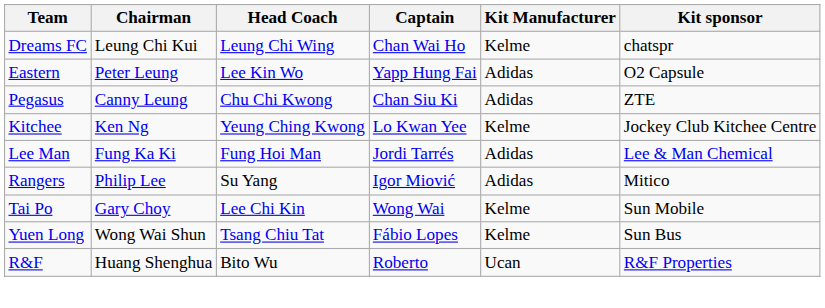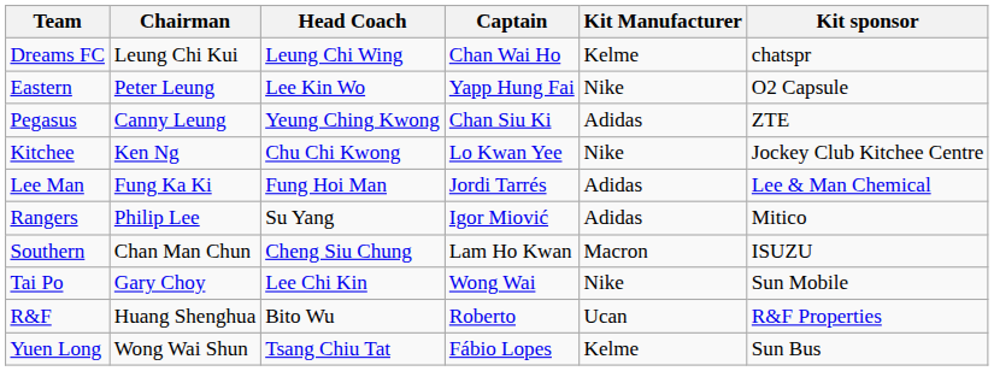Eastern | Kit Manufacturer: Adidas -> Nike
Pegasus | Head Coach: Chu Chi Kwong -> Yeung Ching Kwong
Kitchee | Head Coach: Yeung Ching Kwong -> Chu Chi Kwong
Kitchee | Kit Manufacturer: Kelme -> Nike
+ row: Southern | Chan Man Chun | Cheng Siu Chung | Lam Ho Kwan | Macron | ISUZU
Tai Po | Kit Manufacturer: Kelme -> Nike
rows swapped: Yuen Long <-> R&F
